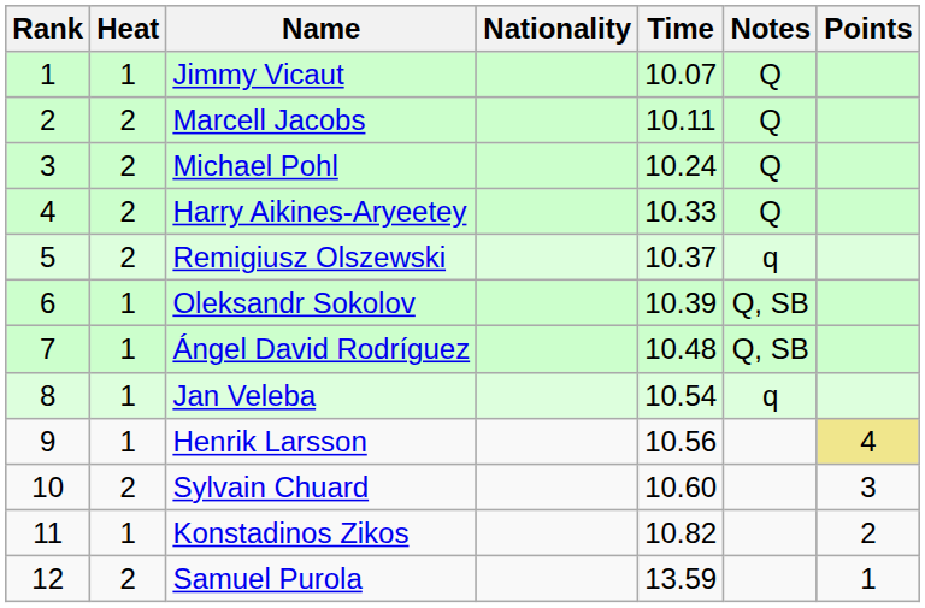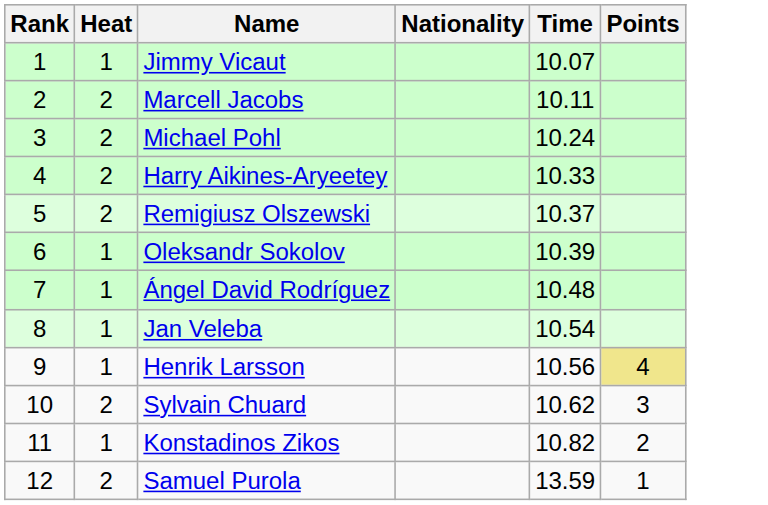- column: Notes | Q | Q | Q | Q | q | Q, SB | Q, SB | q
Sylvain Chuard | Time: 10.60 -> 10.62
